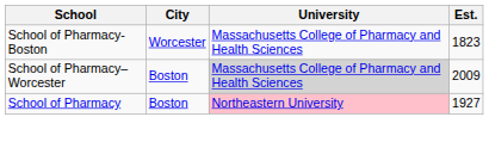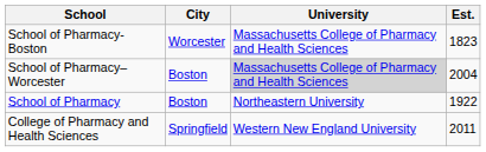School of Pharmacy–Worcester | Est.: 2009 -> 2004
School of Pharmacy | University: pink background -> no background
School of Pharmacy | Est.: 1927 -> 1922
+ row: College of Pharmacy and Health Sciences | Springfield | Western New England University | 2011
